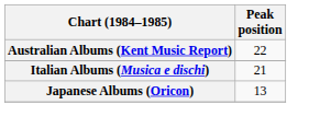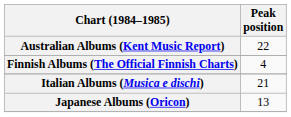+ row: Finnish Albums (The Official Finnish Charts) | 4
